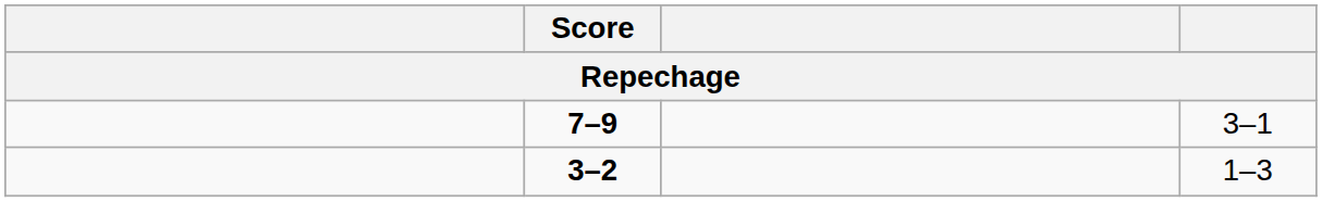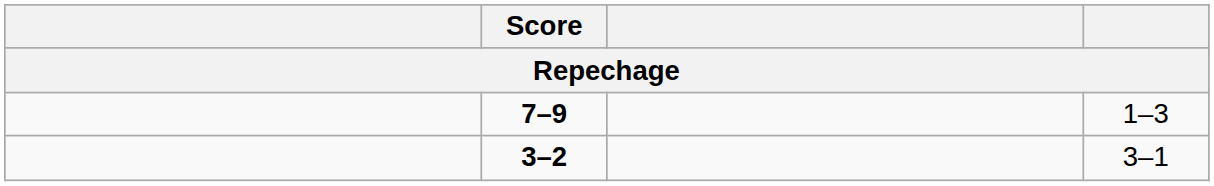7–9 | column 4: 3–1 -> 1–3
3–2 | column 4: 1–3 -> 3–1
